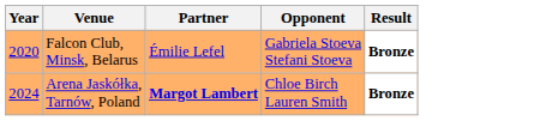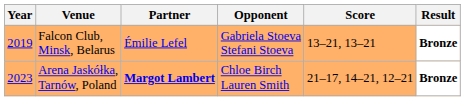+ column: Score | 13–21, 13–21 | 21–17, 14–21, 12–21
Falcon Club, Minsk, Belarus | Year: 2020 -> 2019
Arena Jaskółka, Tarnów, Poland | Year: 2024 -> 2023
